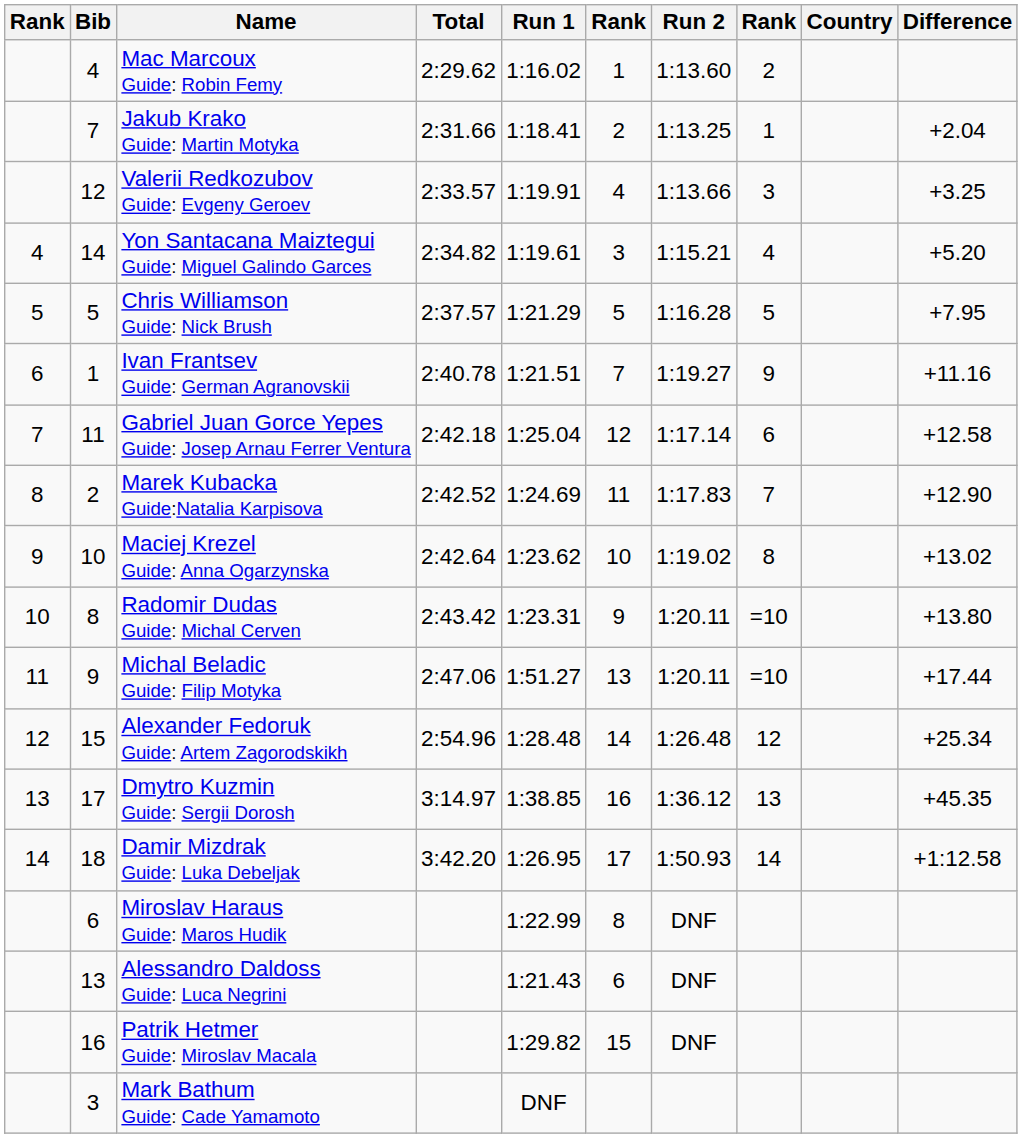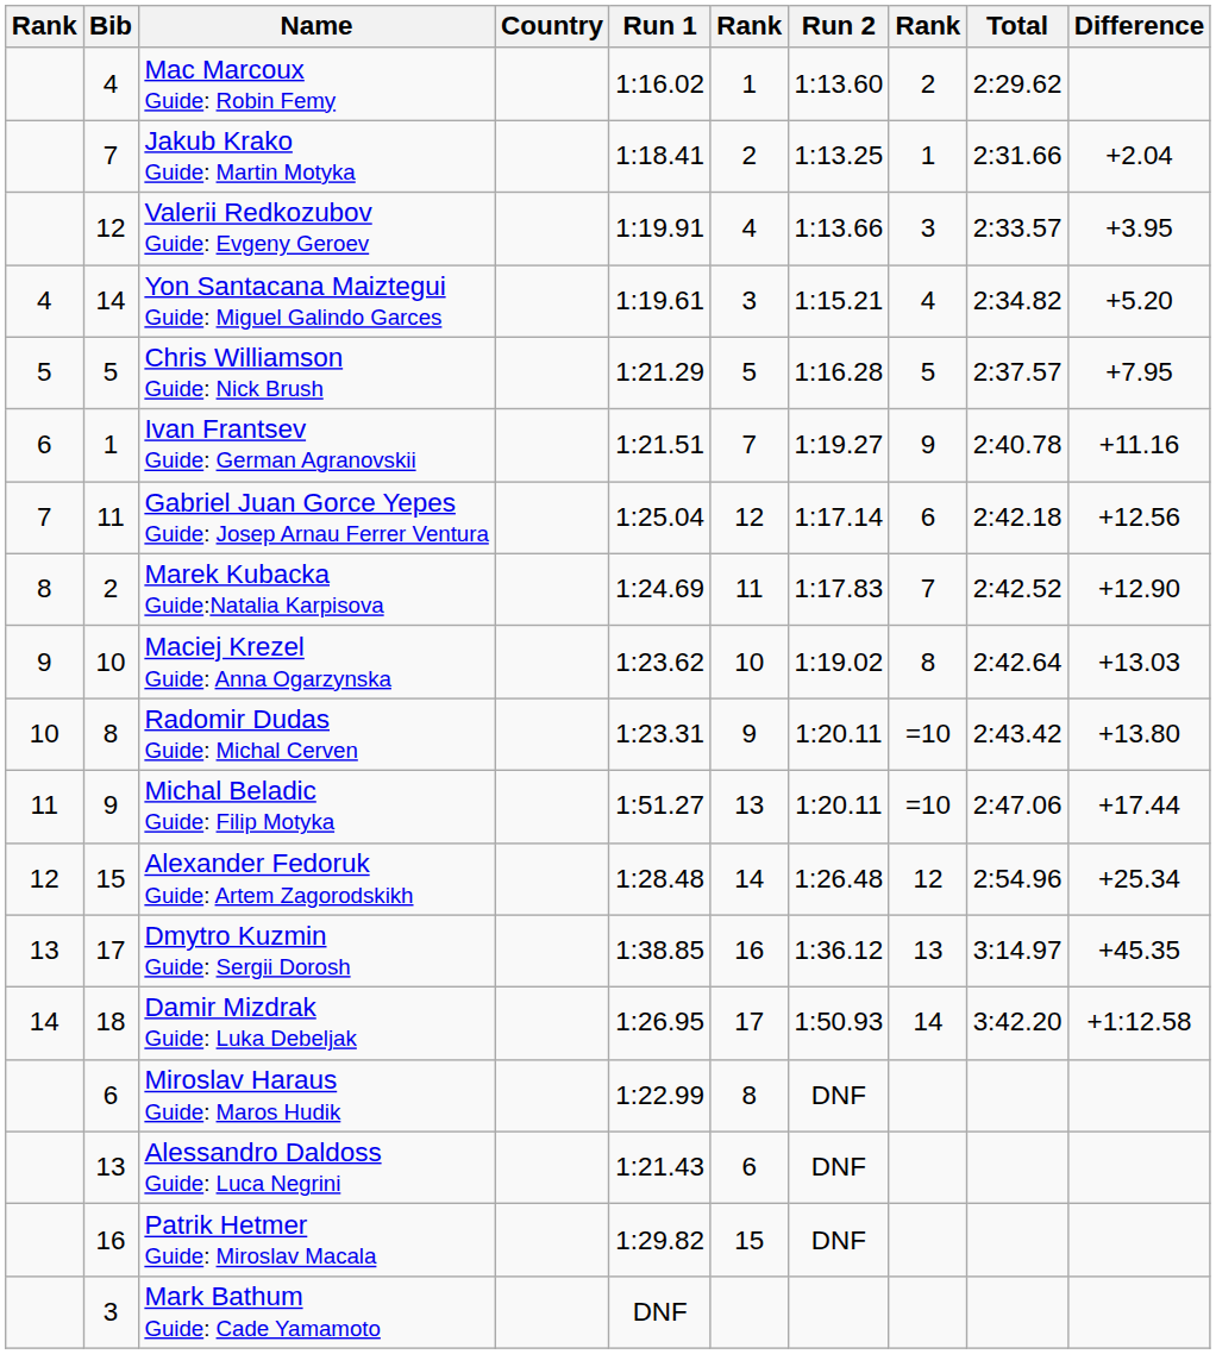columns swapped: Country <-> Total
Valerii Redkozubov Guide: Evgeny Geroev | Difference: +3.25 -> +3.95
Gabriel Juan Gorce Yepes Guide: Josep Arnau Ferrer Ventura | Difference: +12.58 -> +12.56
Maciej Krezel Guide: Anna Ogarzynska | Difference: +13.02 -> +13.03
